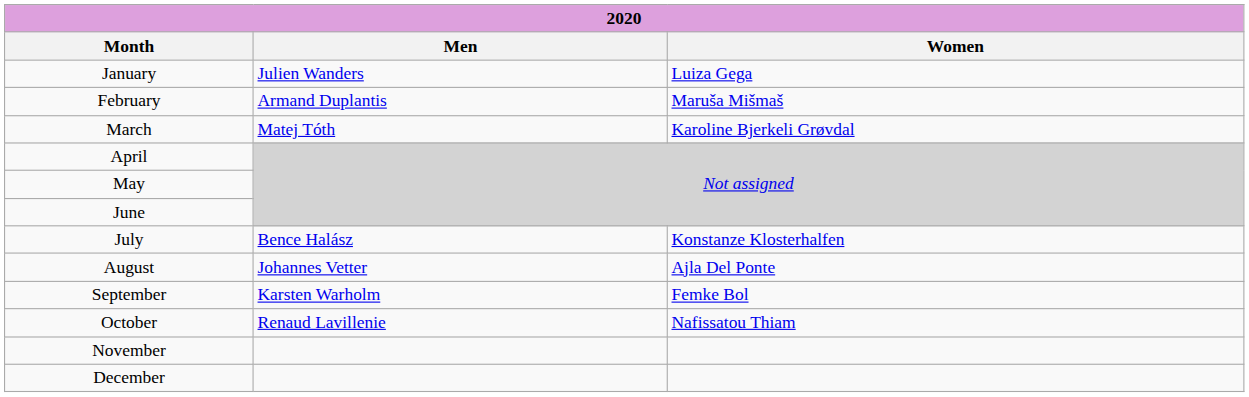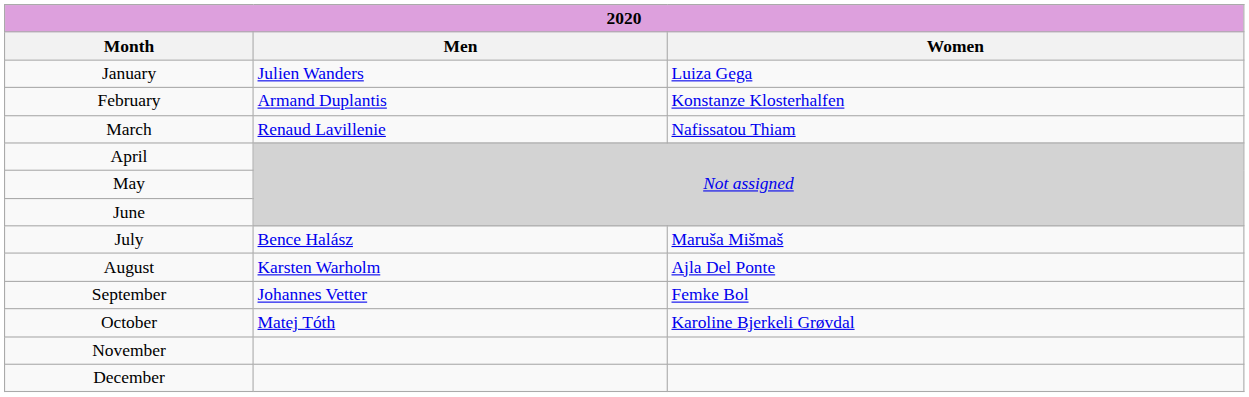February | 2020 / Women: Maruša Mišmaš -> Konstanze Klosterhalfen
March | 2020 / Men: Matej Tóth -> Renaud Lavillenie
March | 2020 / Women: Karoline Bjerkeli Grøvdal -> Nafissatou Thiam
July | 2020 / Women: Konstanze Klosterhalfen -> Maruša Mišmaš
August | 2020 / Men: Johannes Vetter -> Karsten Warholm
September | 2020 / Men: Karsten Warholm -> Johannes Vetter
October | 2020 / Men: Renaud Lavillenie -> Matej Tóth
October | 2020 / Women: Nafissatou Thiam -> Karoline Bjerkeli Grøvdal
